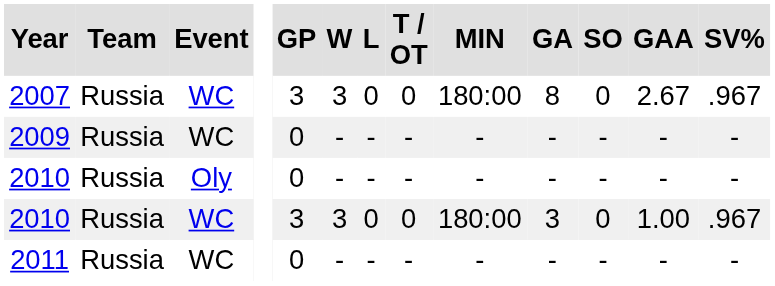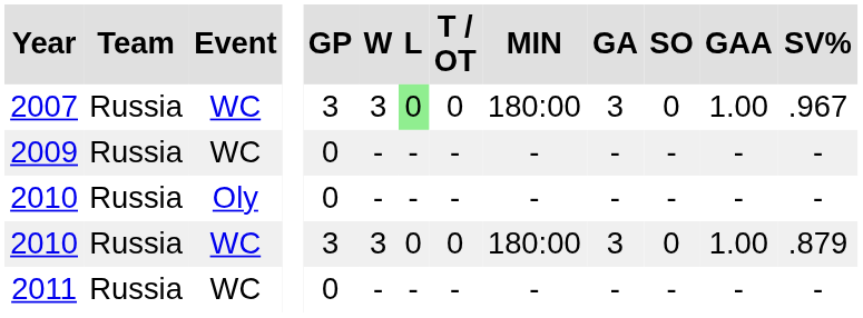2007 | L: no background -> lightgreen background
2007 | GA: 8 -> 3
2007 | GAA: 2.67 -> 1.00
2010 / WC | SV%: .967 -> .879
